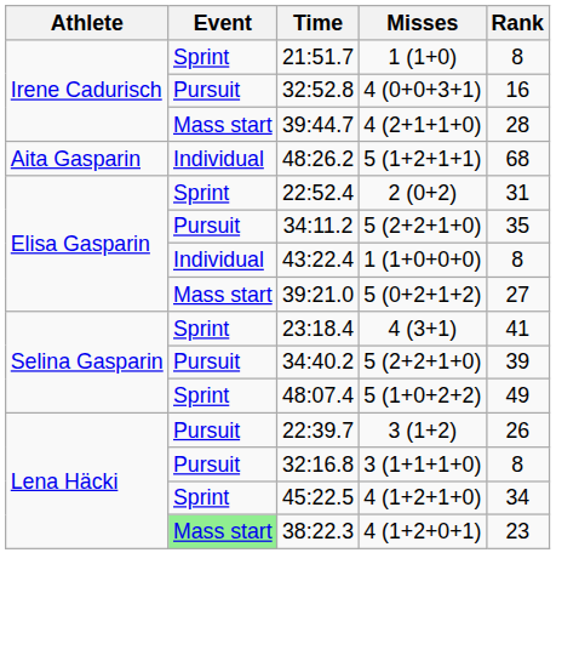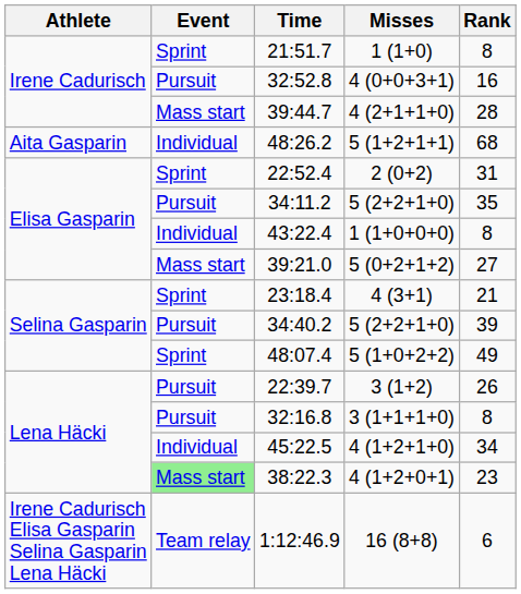23:18.4 | Rank: 41 -> 21
45:22.5 | Event: Sprint -> Individual
+ row: Irene Cadurisch Elisa Gasparin Selina Gasparin Lena Häcki | Team relay | 1:12:46.9 | 16 (8+8) | 6
